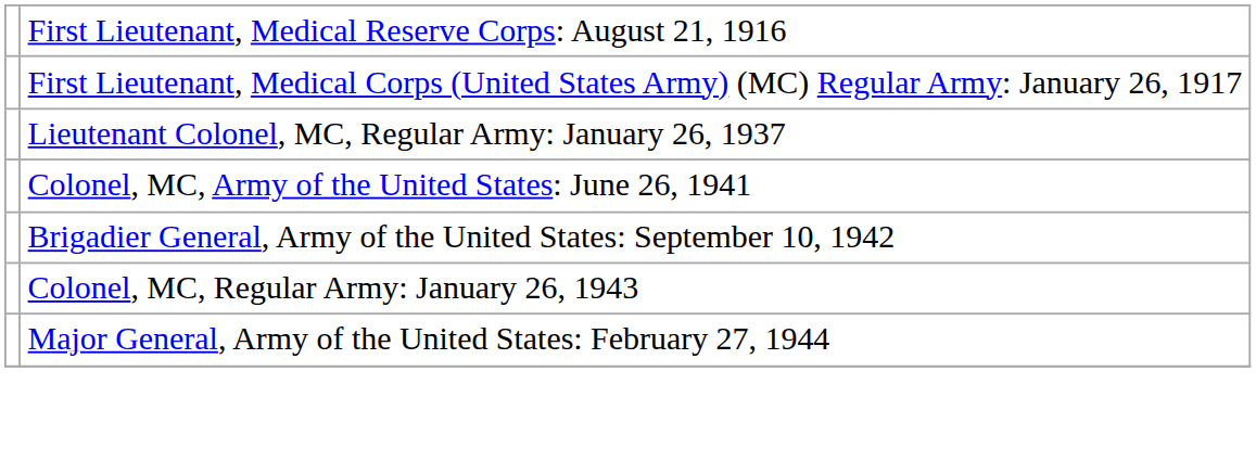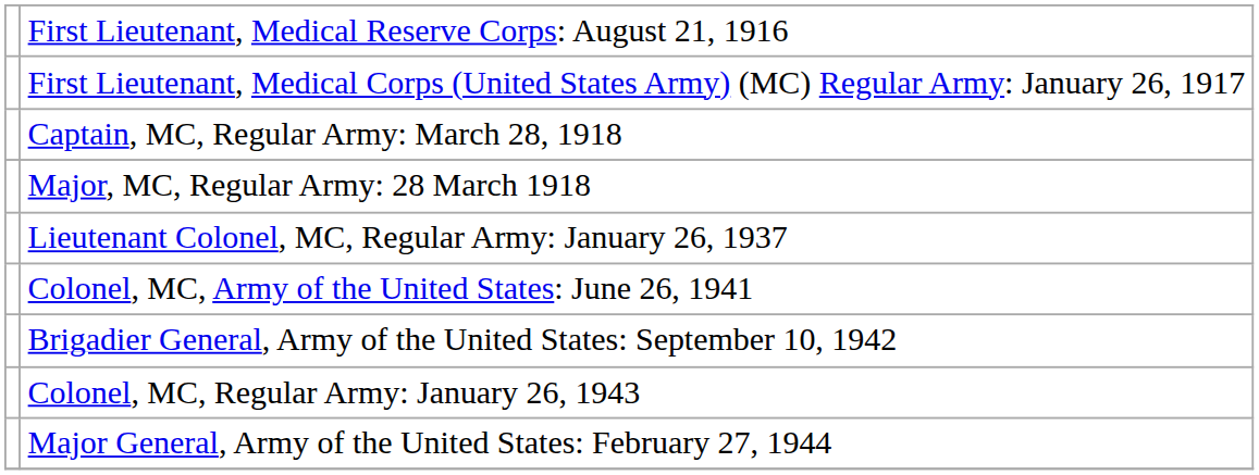+ row: Captain, MC, Regular Army: March 28, 1918
+ row: Major, MC, Regular Army: 28 March 1918
